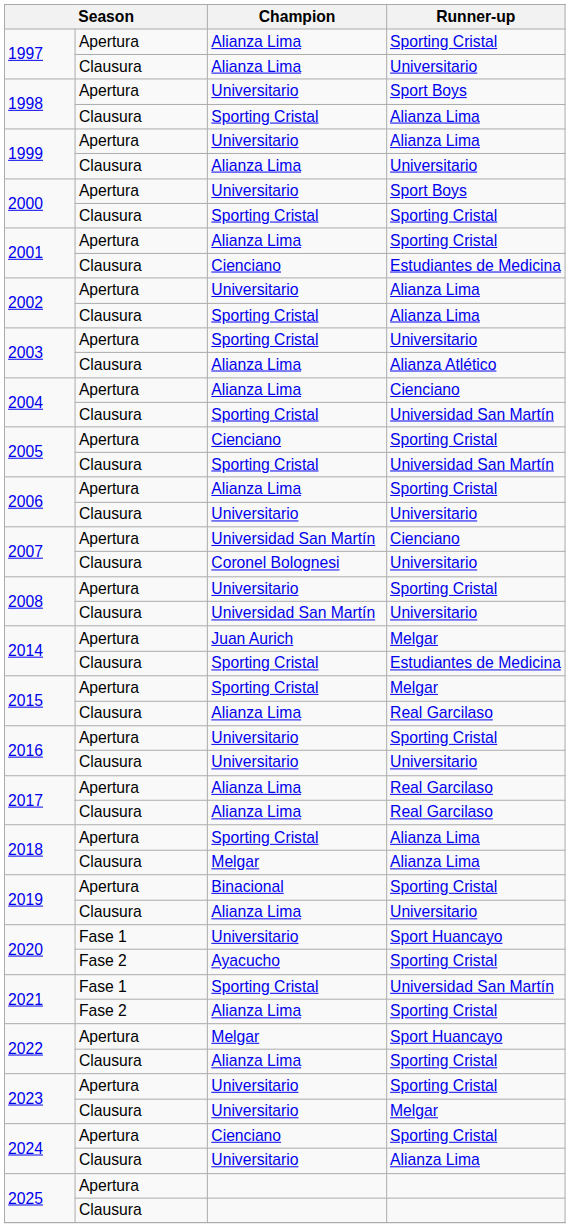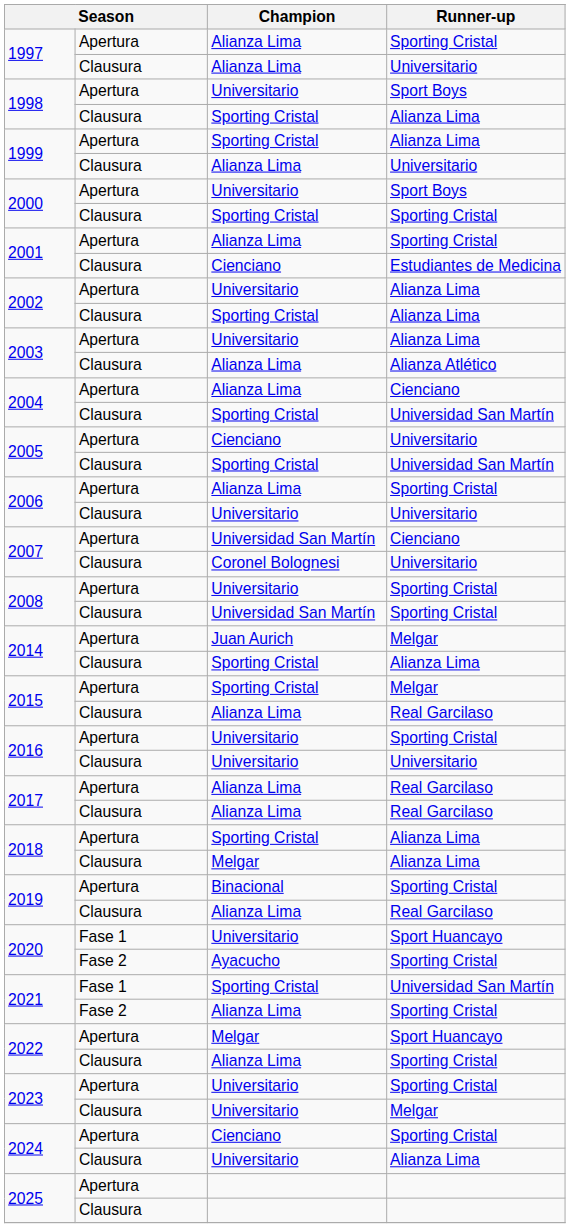1999 / Apertura | Champion: Universitario -> Sporting Cristal
2003 / Apertura | Champion: Sporting Cristal -> Universitario
2003 / Apertura | Runner-up: Universitario -> Alianza Lima
2005 / Apertura | Runner-up: Sporting Cristal -> Universitario
2008 / Clausura | Runner-up: Universitario -> Sporting Cristal
2014 / Clausura | Runner-up: Estudiantes de Medicina -> Alianza Lima
2019 / Clausura | Runner-up: Universitario -> Real Garcilaso
